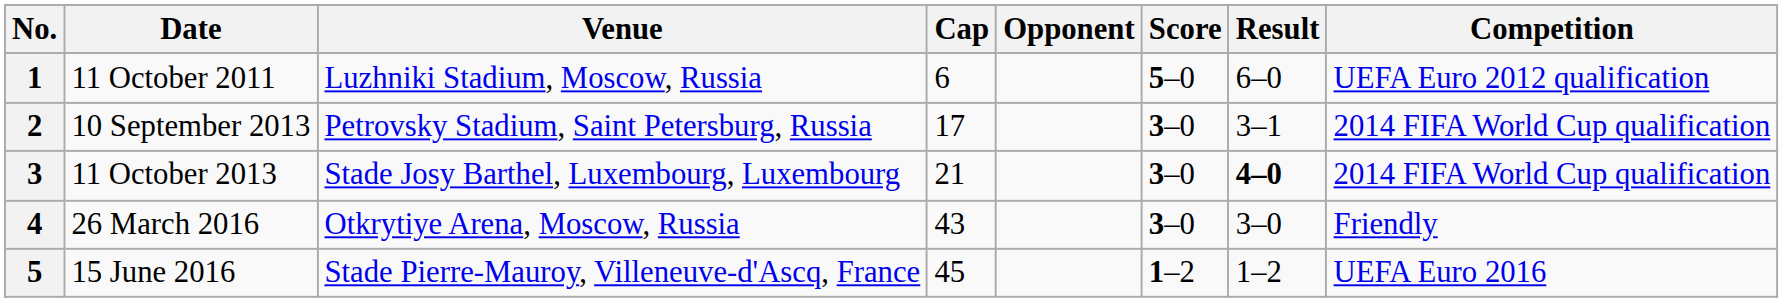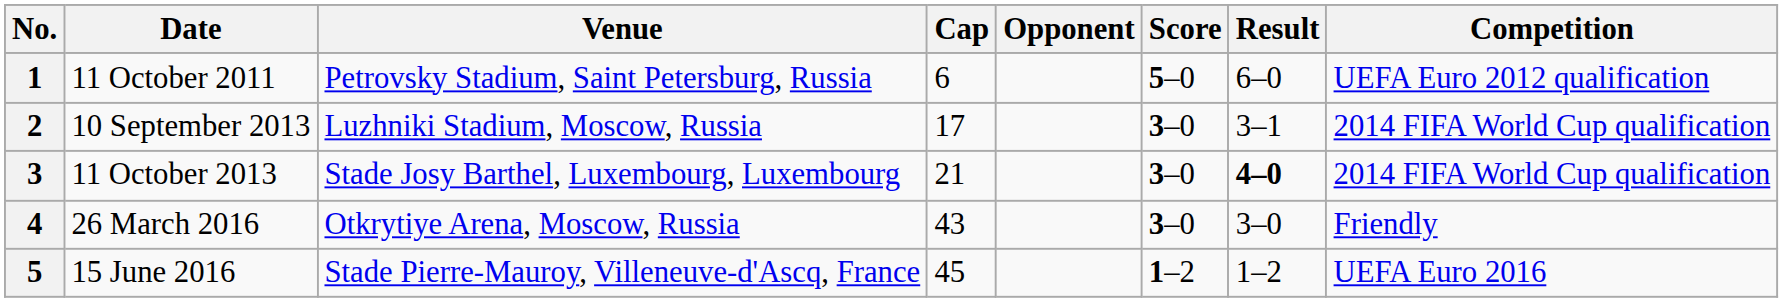1 | Venue: Luzhniki Stadium, Moscow, Russia -> Petrovsky Stadium, Saint Petersburg, Russia
2 | Venue: Petrovsky Stadium, Saint Petersburg, Russia -> Luzhniki Stadium, Moscow, Russia
